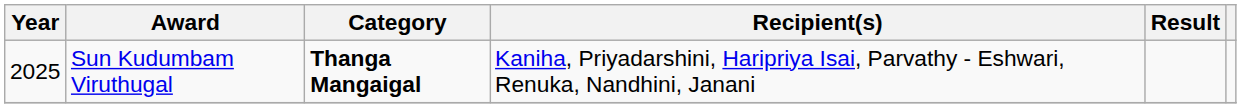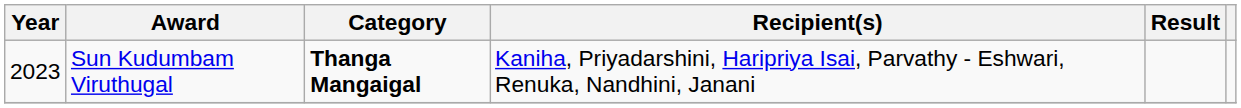Sun Kudumbam Viruthugal | Year: 2025 -> 2023
